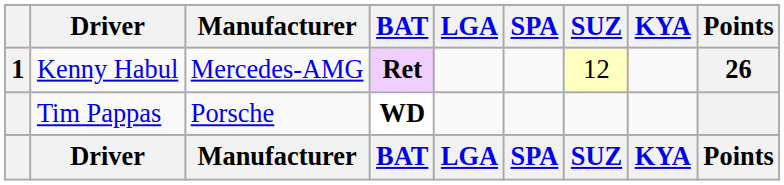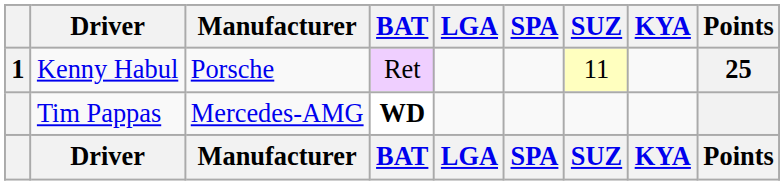Kenny Habul | Manufacturer: Mercedes-AMG -> Porsche
Kenny Habul | BAT: bold -> normal
Kenny Habul | SUZ: 12 -> 11
Kenny Habul | Points: 26 -> 25
Tim Pappas | Manufacturer: Porsche -> Mercedes-AMG
